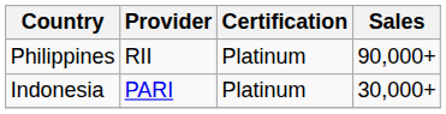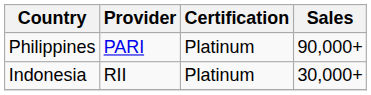Philippines | Provider: RII -> PARI
Indonesia | Provider: PARI -> RII
